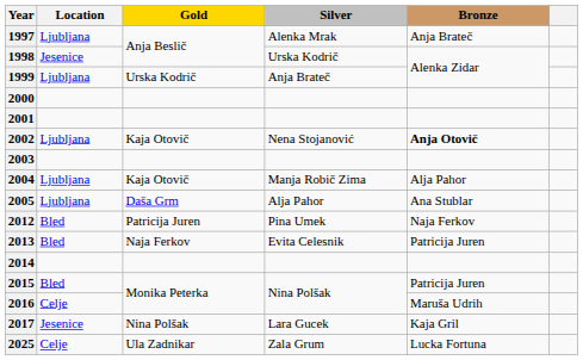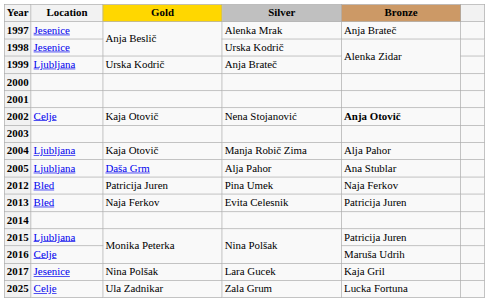1997 | Location: Ljubljana -> Jesenice
2002 | Location: Ljubljana -> Celje
2015 | Location: Bled -> Ljubljana
